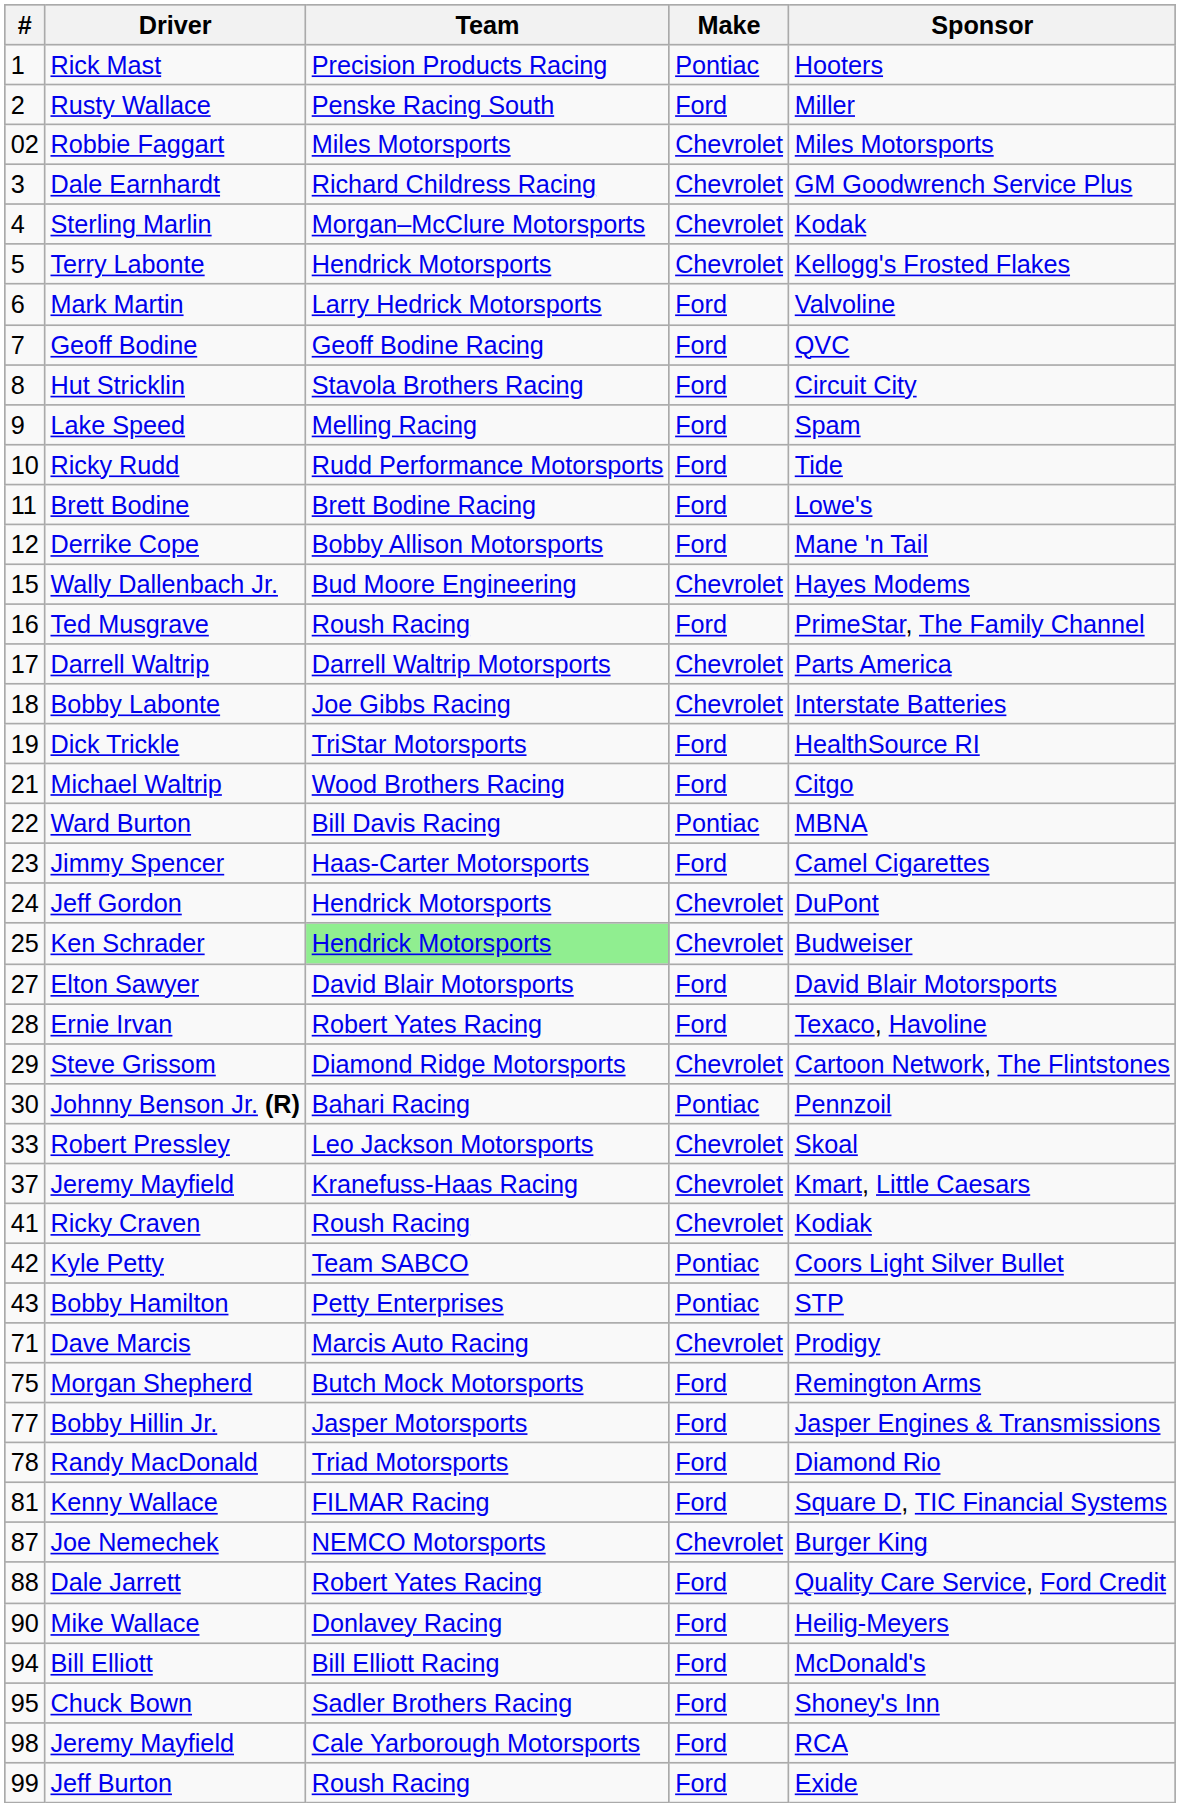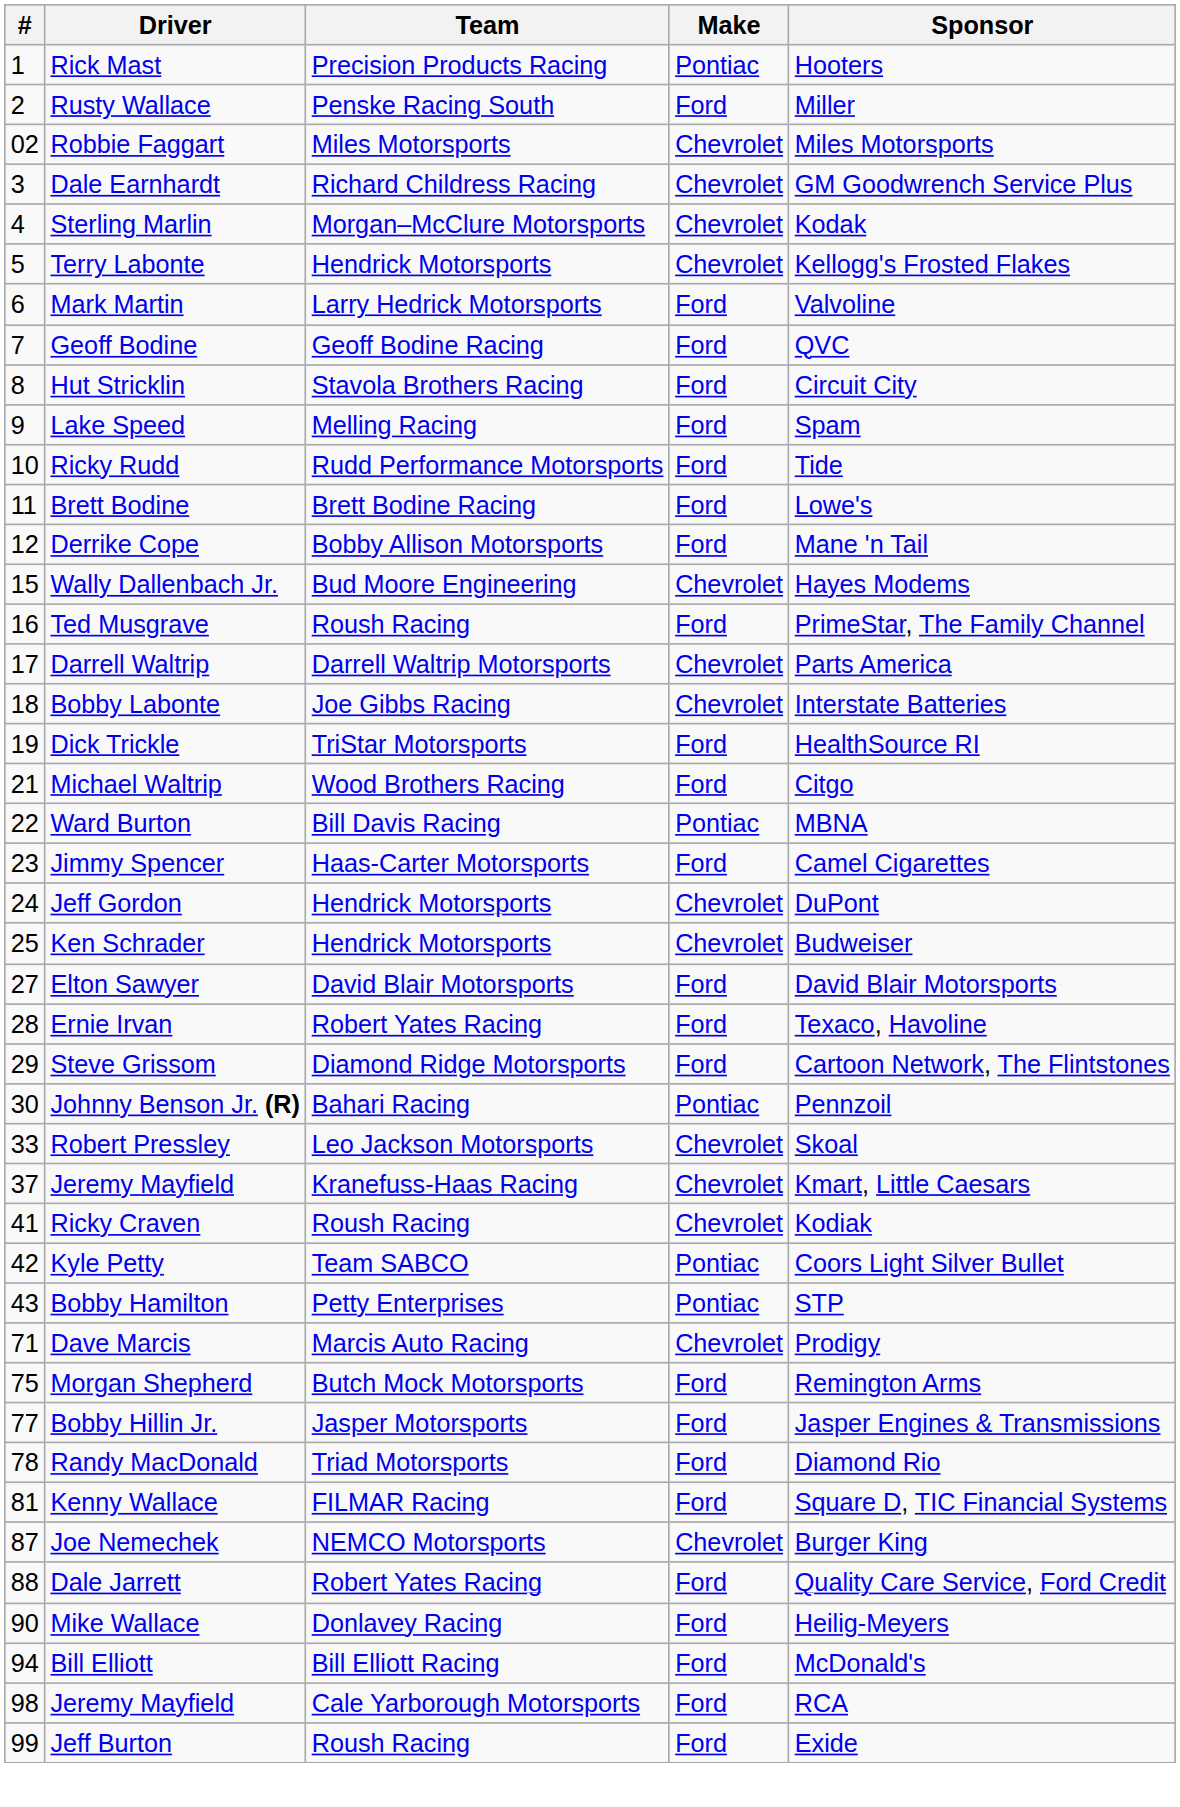Ken Schrader | Team: lightgreen background -> no background
Steve Grissom | Make: Chevrolet -> Ford
- row: 95 | Chuck Bown | Sadler Brothers Racing | Ford | Shoney's Inn
